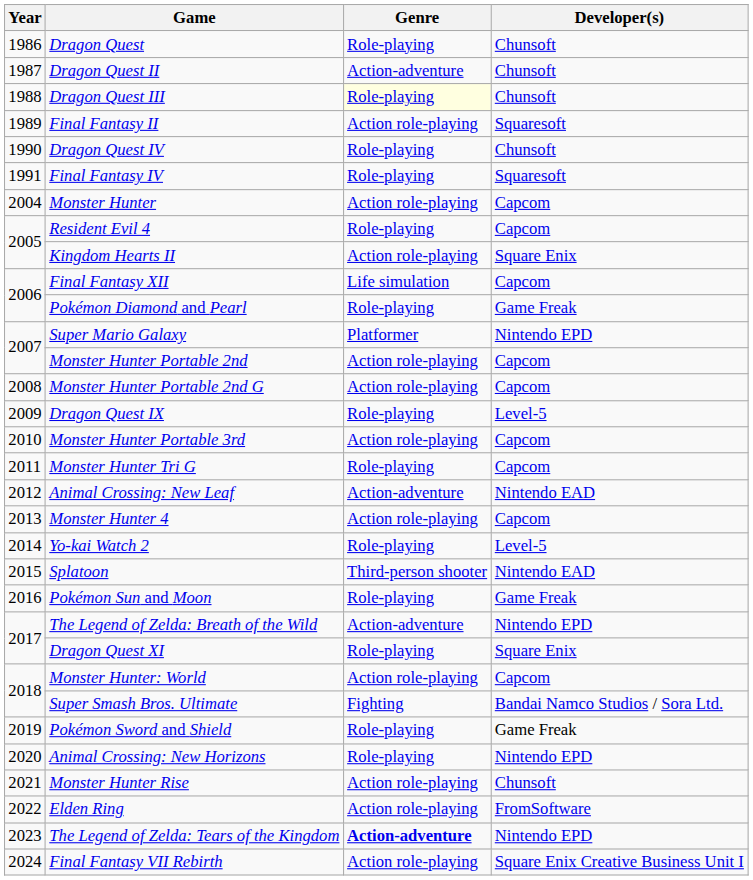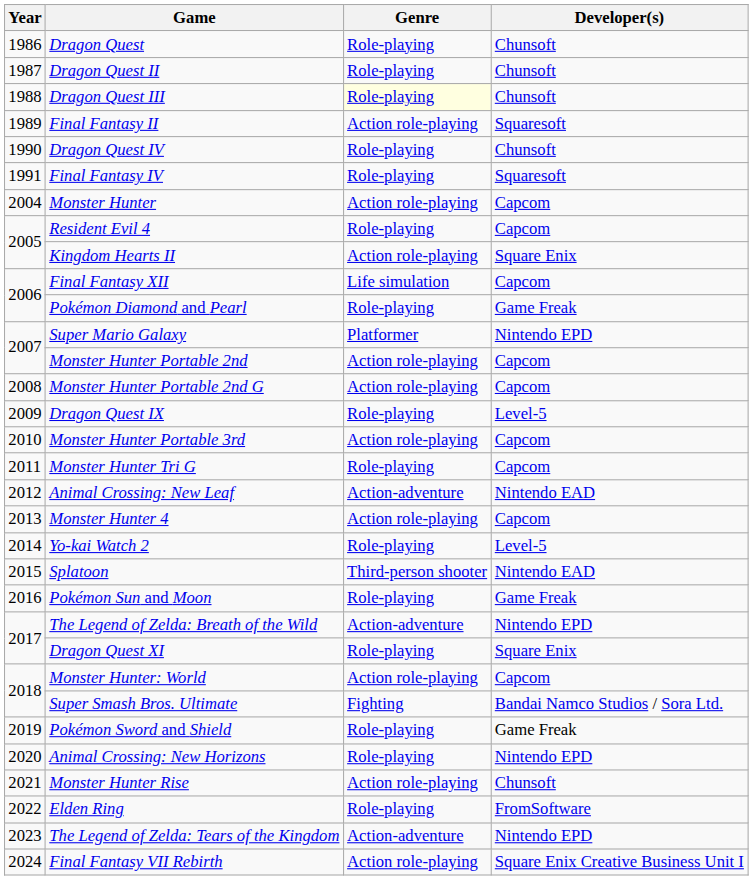Dragon Quest II | Genre: Action-adventure -> Role-playing
Elden Ring | Genre: Action role-playing -> Role-playing
The Legend of Zelda: Tears of the Kingdom | Genre: bold -> normal
